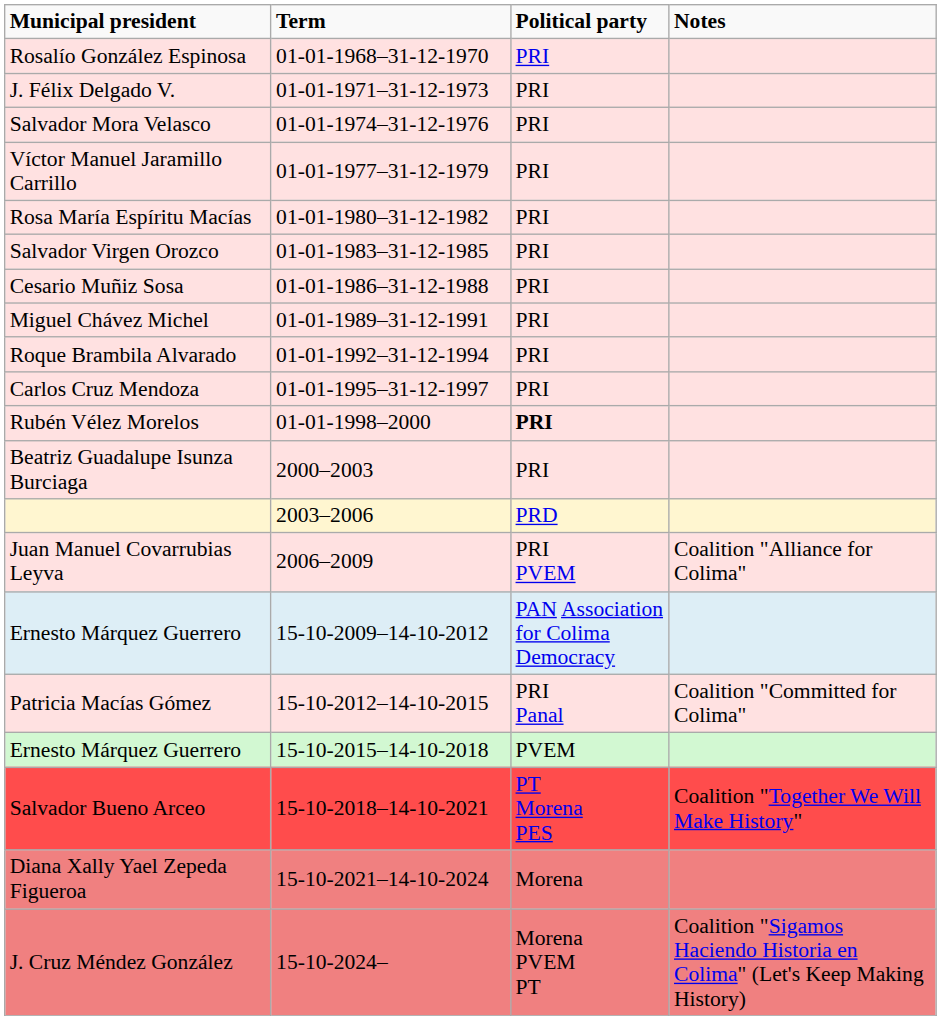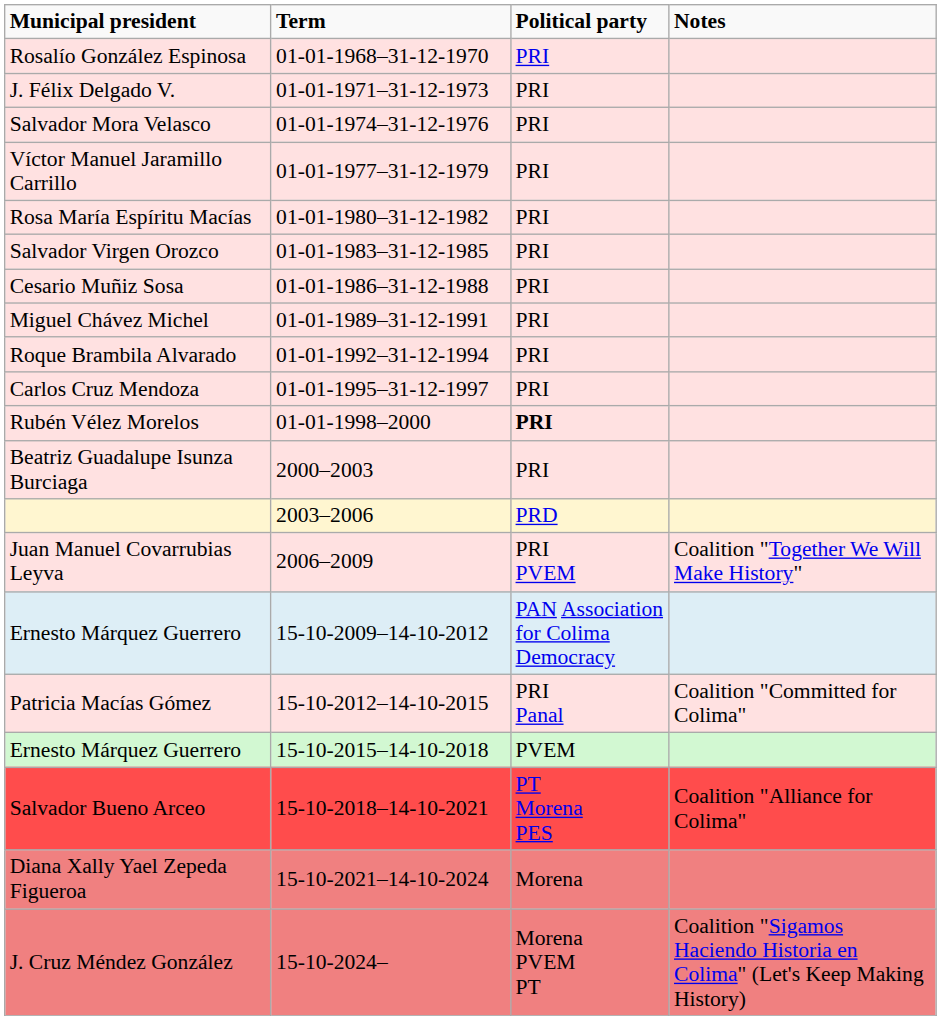Juan Manuel Covarrubias Leyva | Notes: Coalition "Alliance for Colima" -> Coalition "Together We Will Make History"
Salvador Bueno Arceo | Notes: Coalition "Together We Will Make History" -> Coalition "Alliance for Colima"
